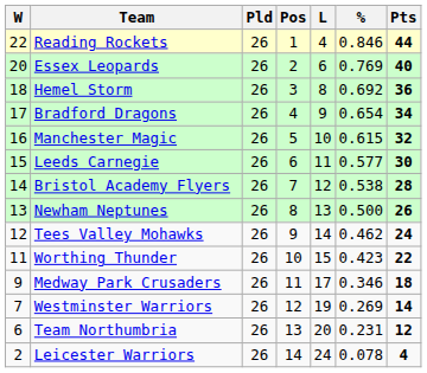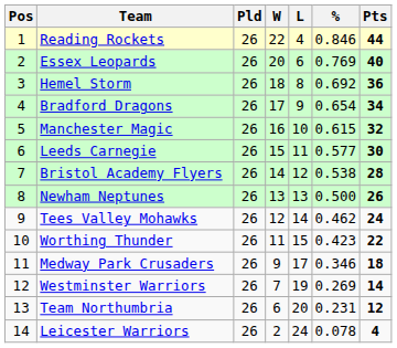columns swapped: Pos <-> W
